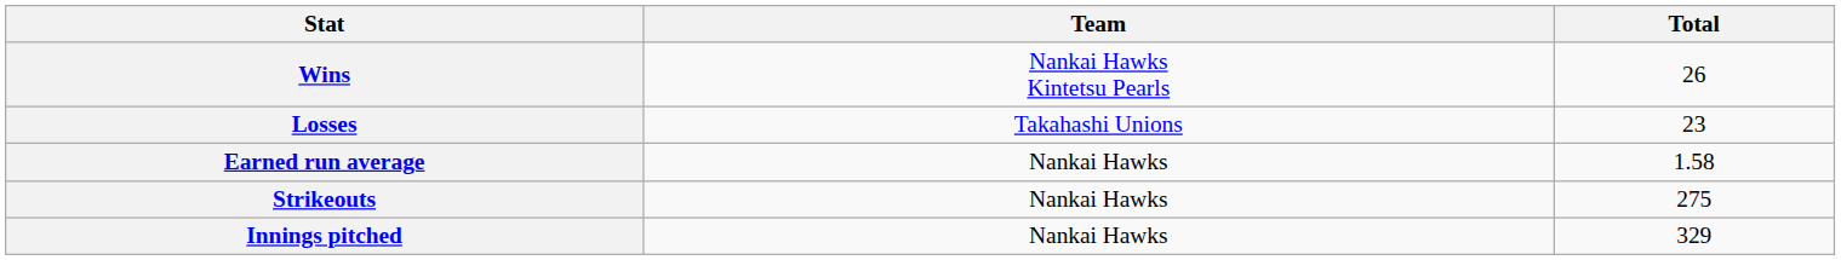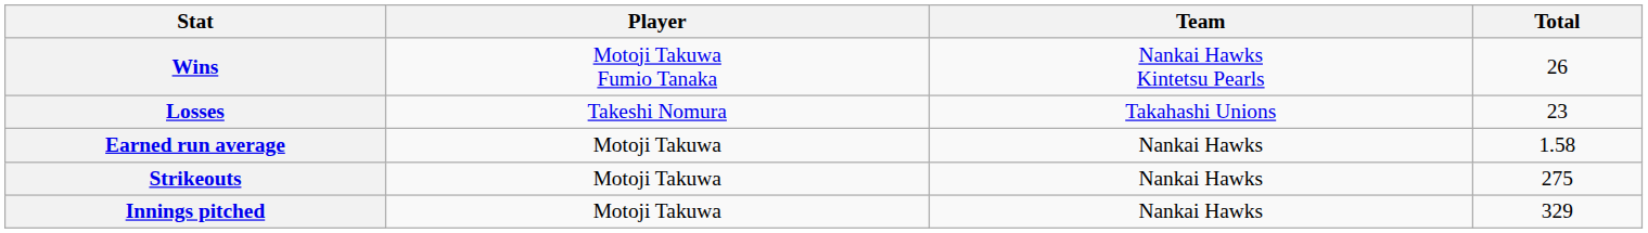+ column: Player | Motoji Takuwa Fumio Tanaka | Takeshi Nomura | Motoji Takuwa | Motoji Takuwa | Motoji Takuwa
